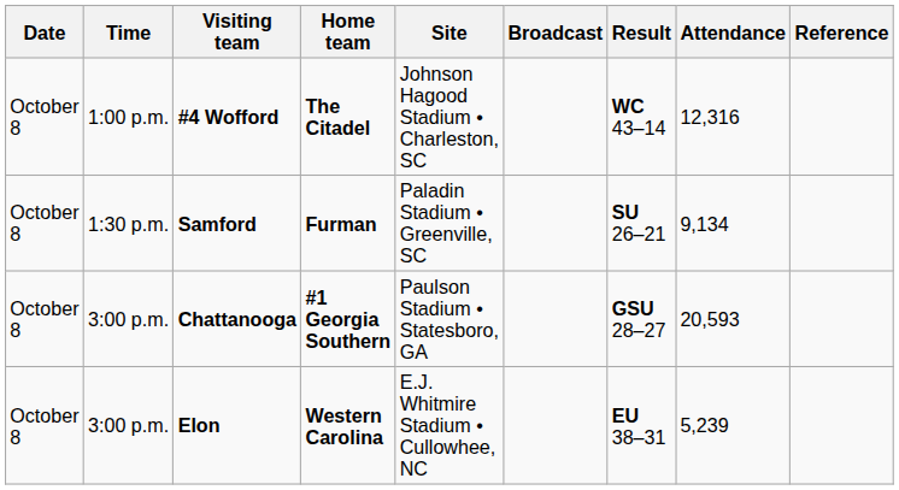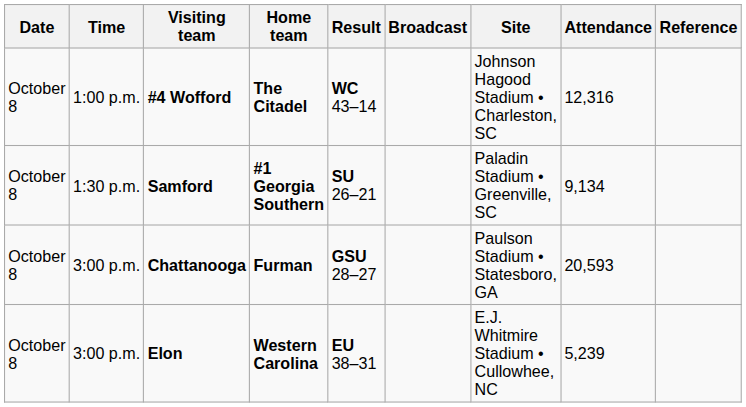columns swapped: Site <-> Result
Samford | Home team: Furman -> #1 Georgia Southern
Chattanooga | Home team: #1 Georgia Southern -> Furman
